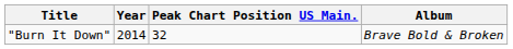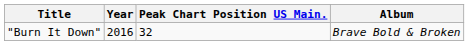"Burn It Down" | Year: 2014 -> 2016
